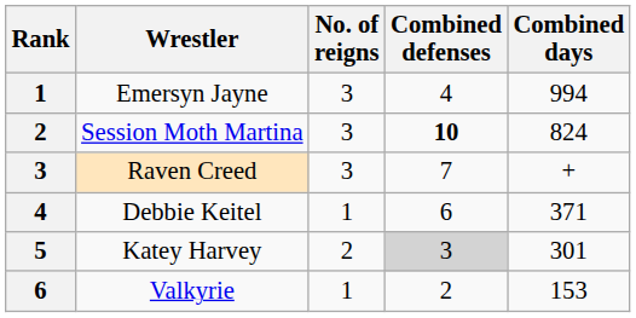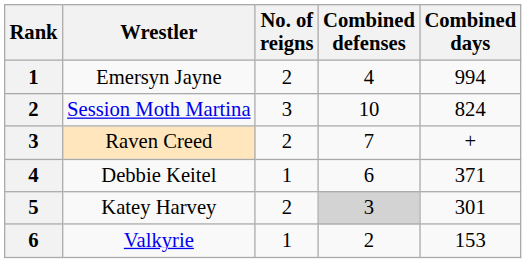Emersyn Jayne | No. of reigns: 3 -> 2
Session Moth Martina | Combined defenses: bold -> normal
Raven Creed | No. of reigns: 3 -> 2
